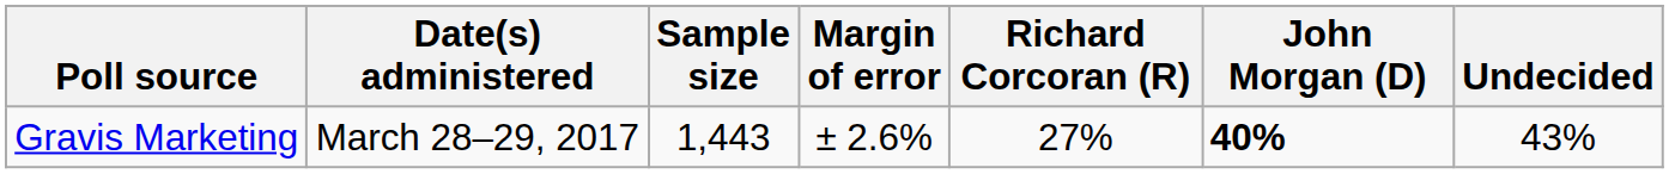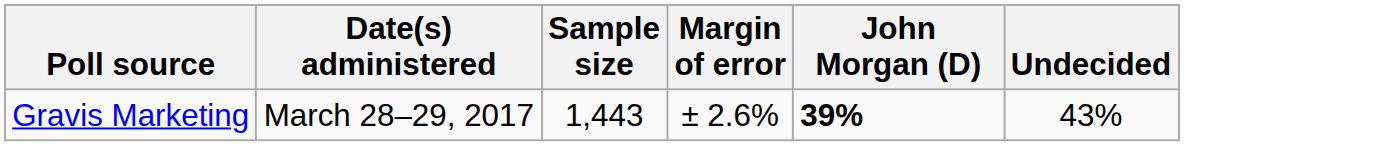- column: Richard Corcoran (R) | 27%
Gravis Marketing | John Morgan (D): 40% -> 39%
